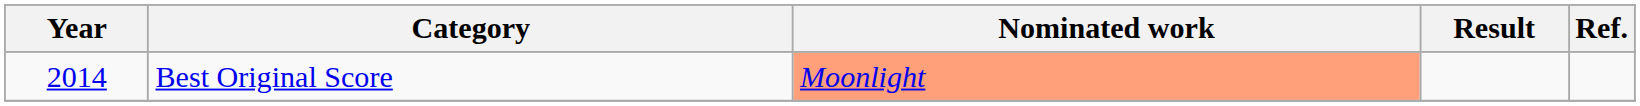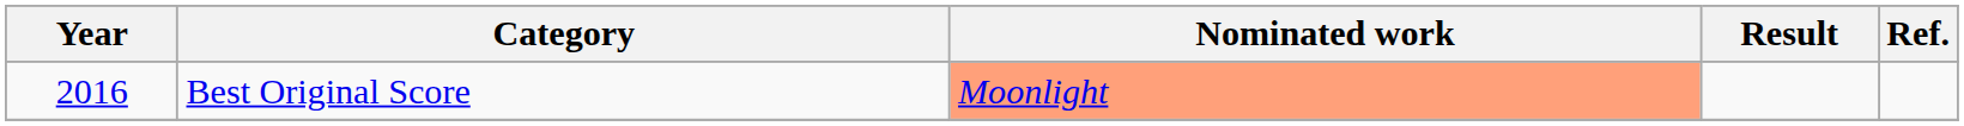Best Original Score | Year: 2014 -> 2016
